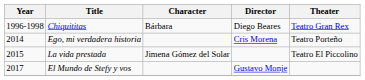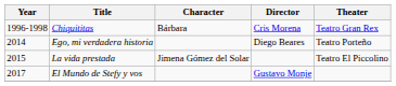Chiquititas | Director: Diego Beares -> Cris Morena
Ego, mi verdadera historia | Director: Cris Morena -> Diego Beares
